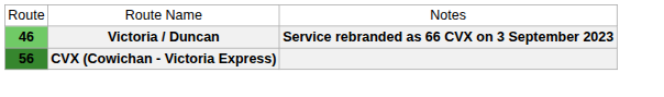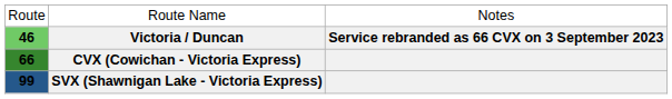CVX (Cowichan - Victoria Express) | column 1: 56 -> 66
+ row: 99 | SVX (Shawnigan Lake - Victoria Express)
